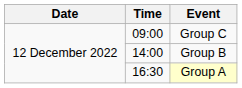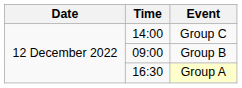Group C | Time: 09:00 -> 14:00
Group B | Time: 14:00 -> 09:00
